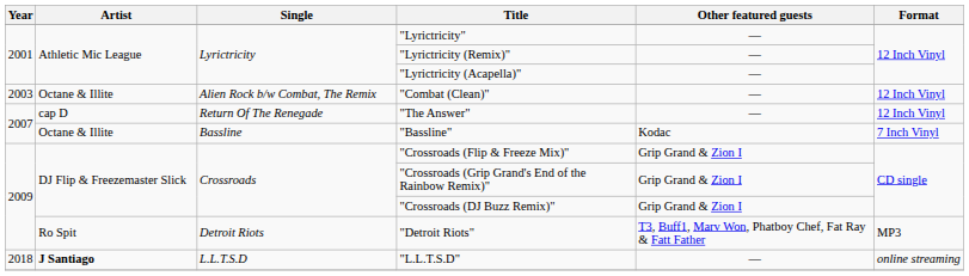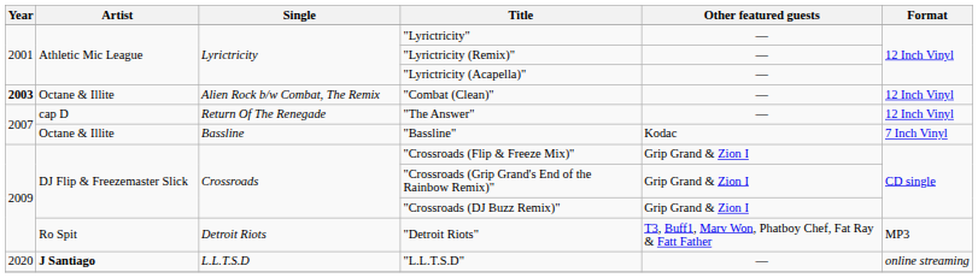"Combat (Clean)" | Year: normal -> bold
"L.L.T.S.D" | Year: 2018 -> 2020
